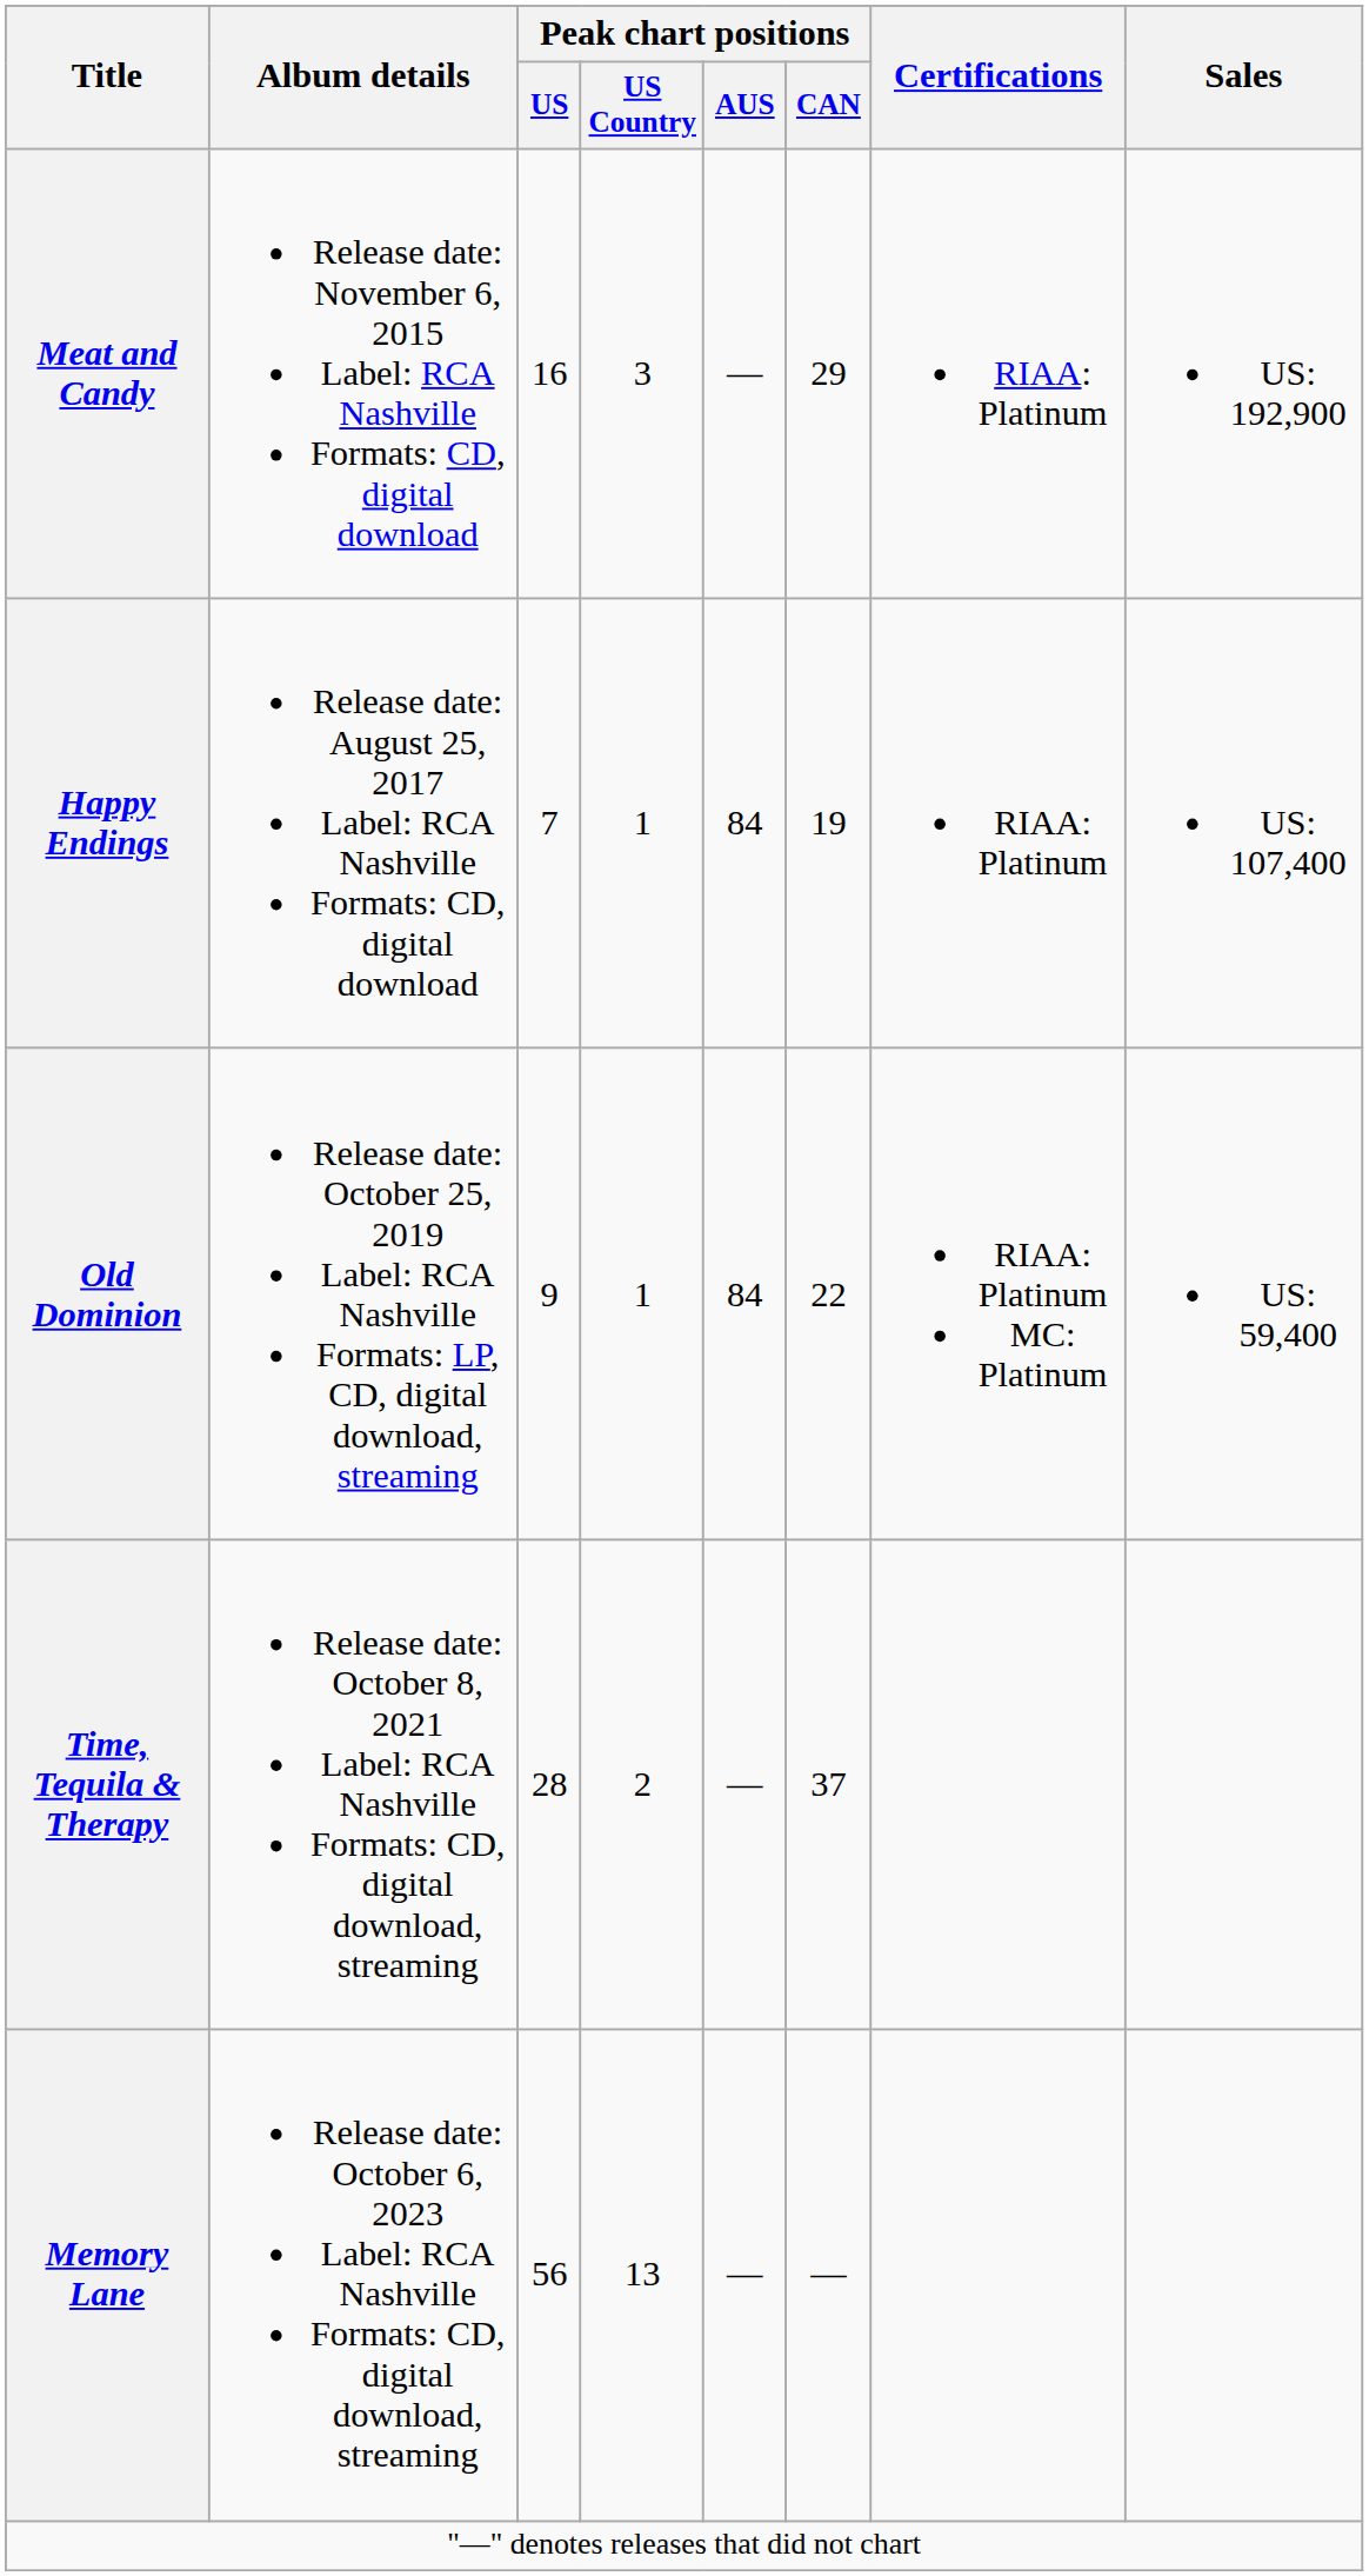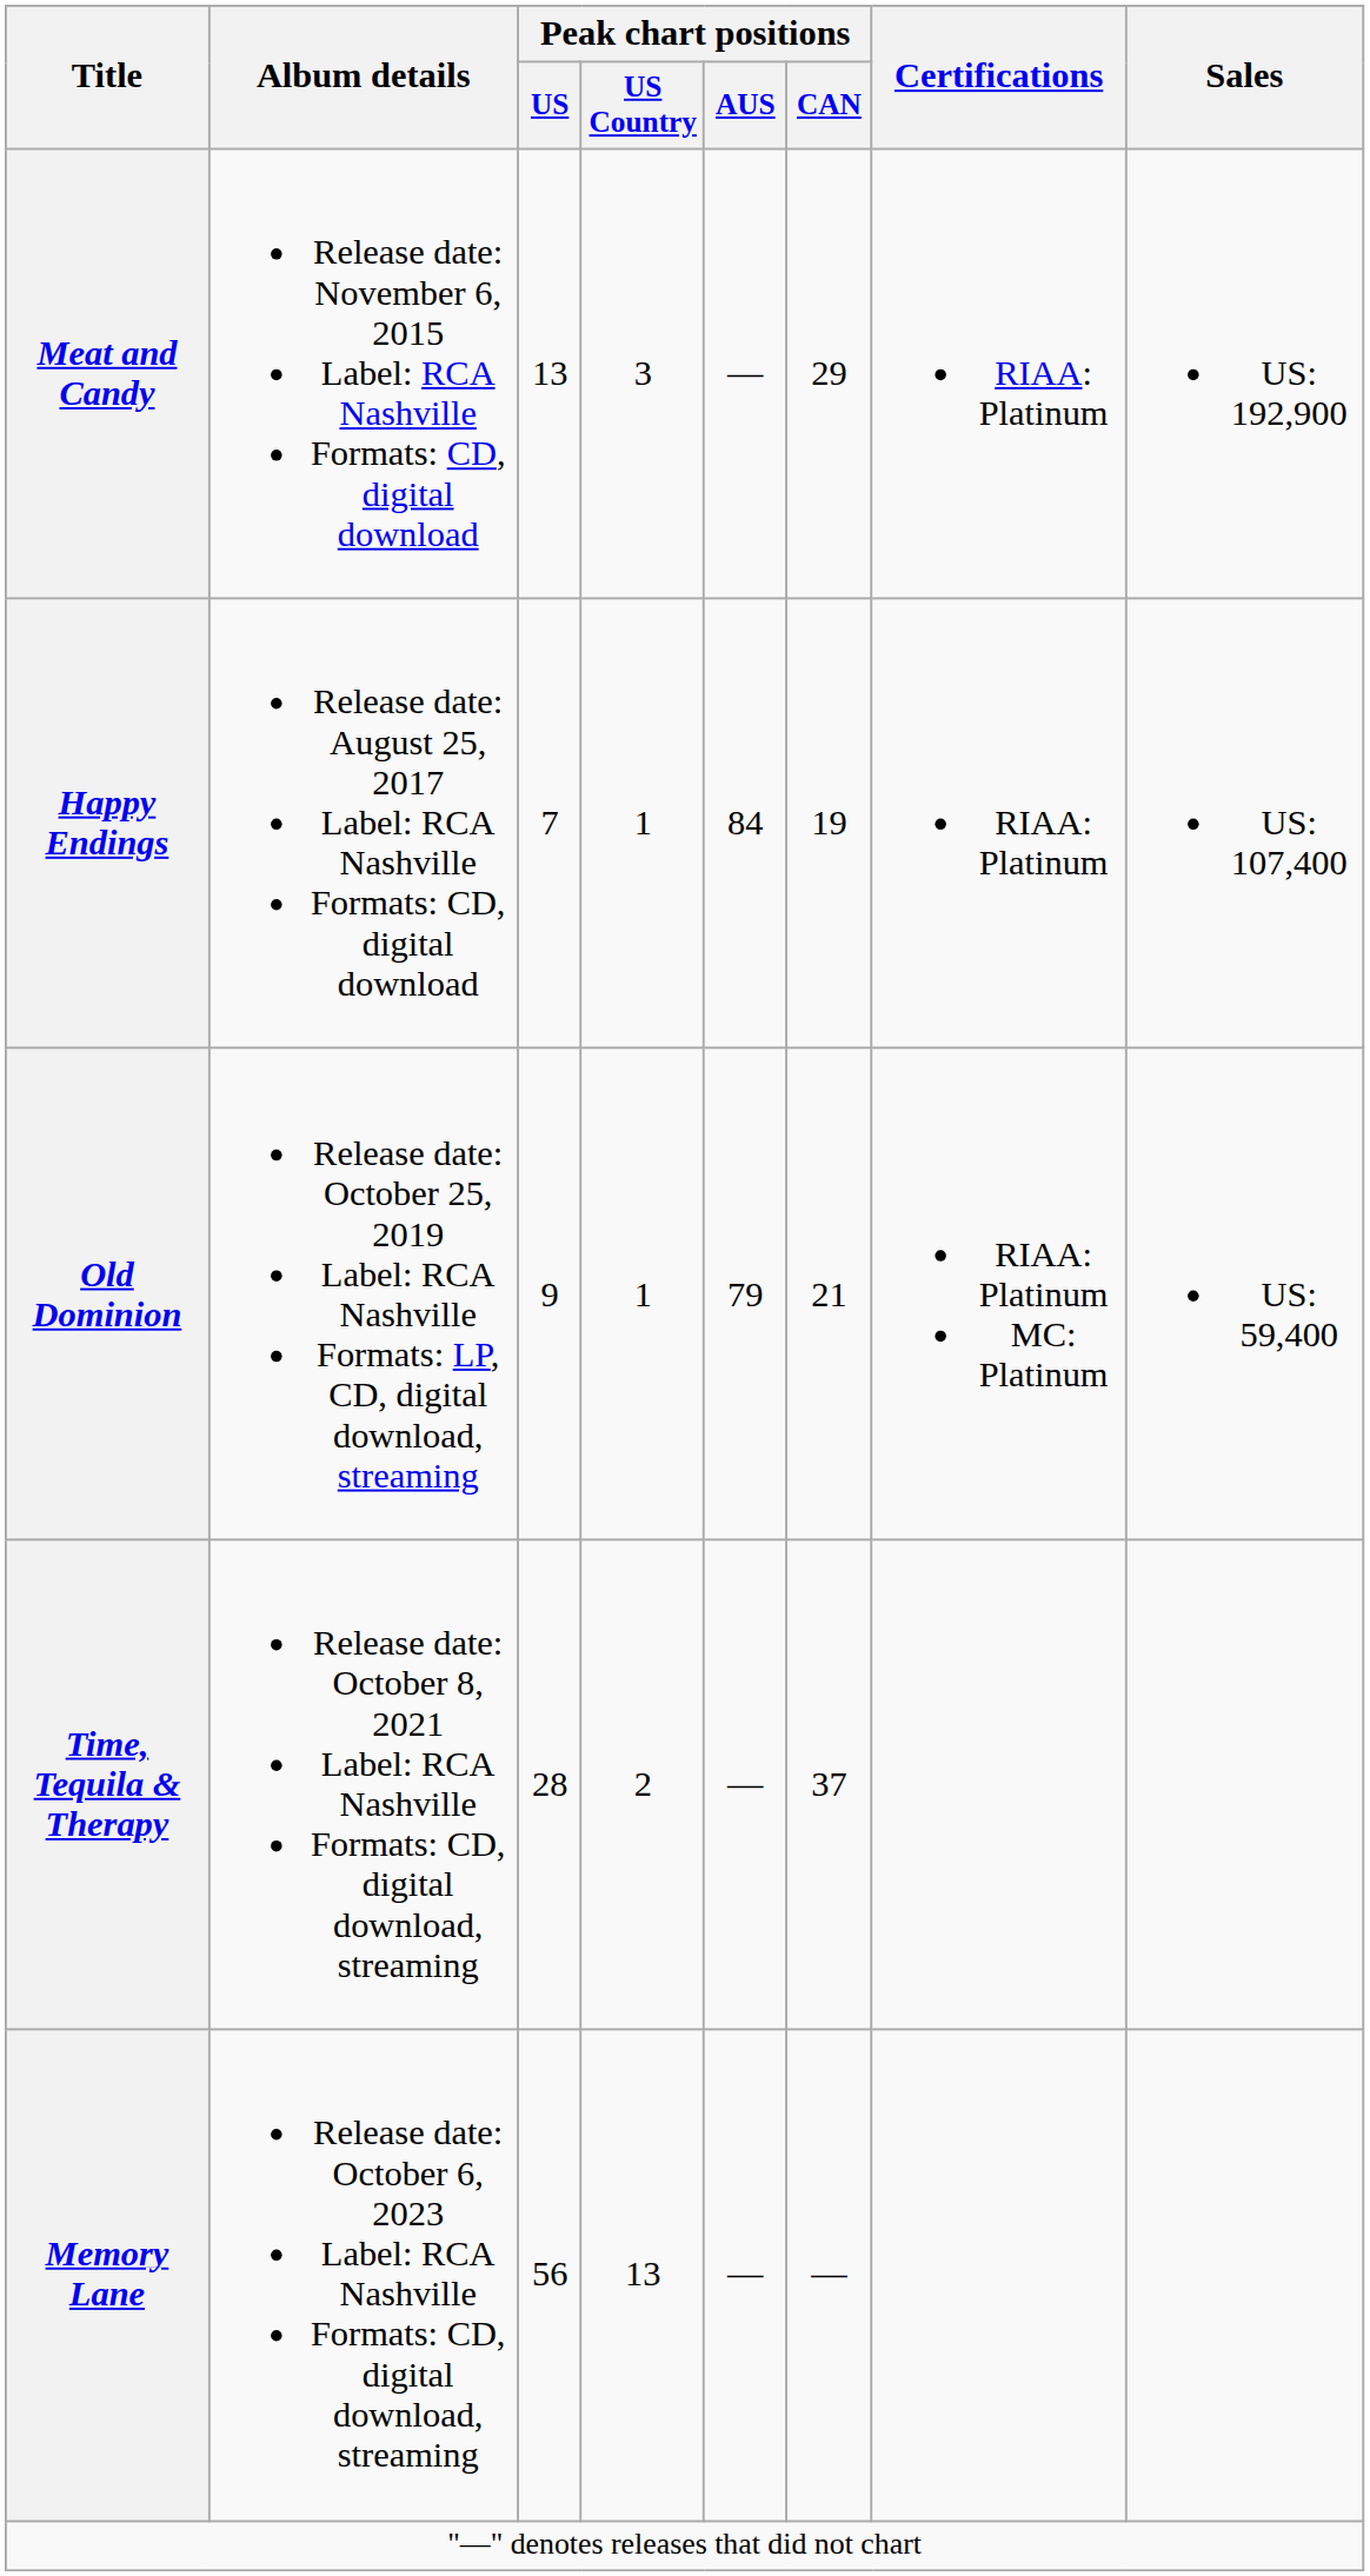Meat and Candy | Peak chart positions / US: 16 -> 13
Old Dominion | Peak chart positions / AUS: 84 -> 79
Old Dominion | Peak chart positions / CAN: 22 -> 21
